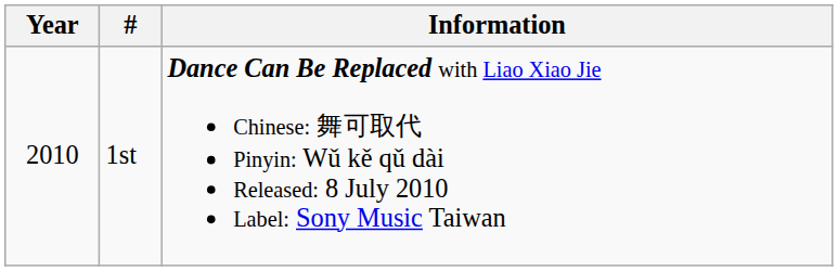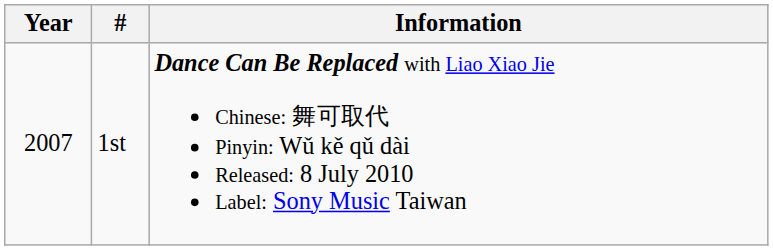1st | Year: 2010 -> 2007
